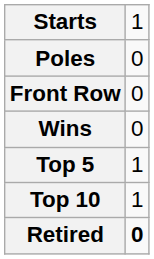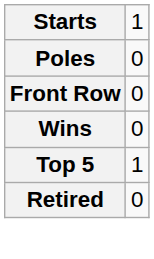- row: Top 10 | 1
Retired | column 2: bold -> normal
